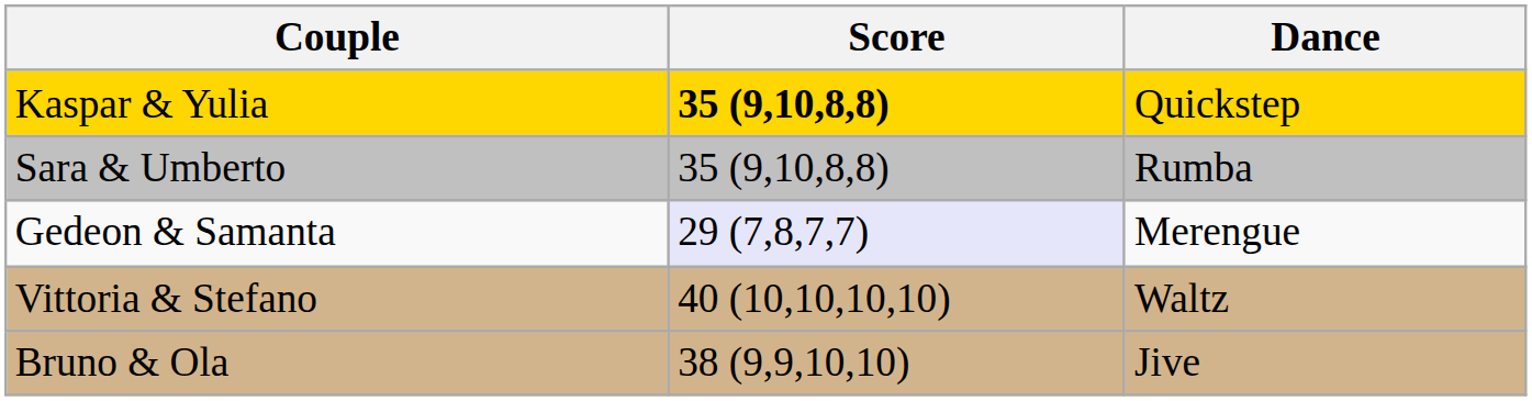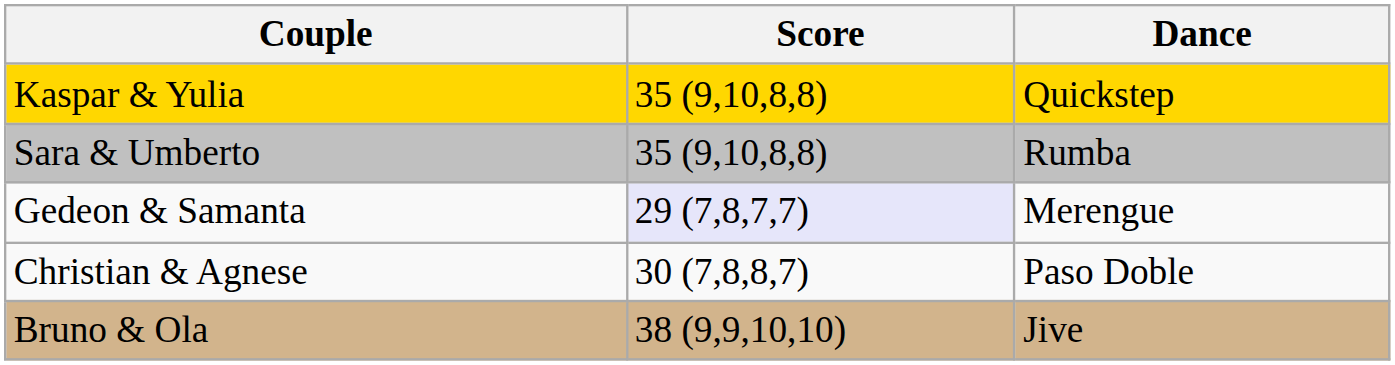Kaspar & Yulia | Score: bold -> normal
+ row: Christian & Agnese | 30 (7,8,8,7) | Paso Doble
- row: Vittoria & Stefano | 40 (10,10,10,10) | Waltz
